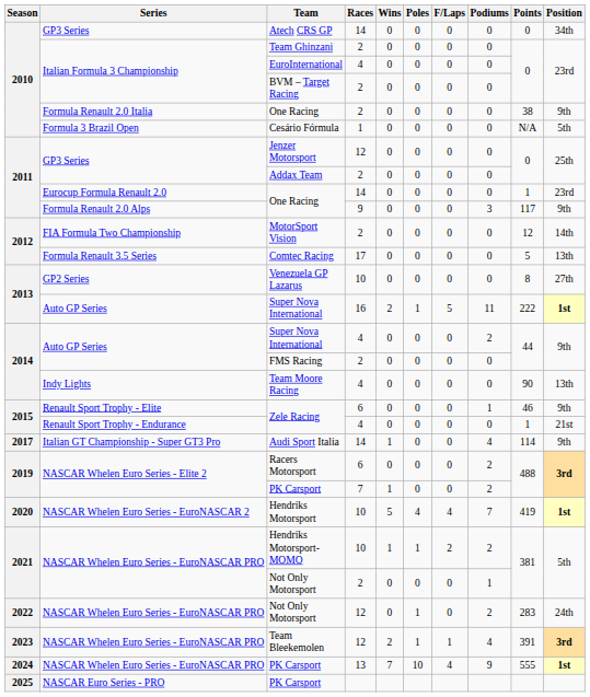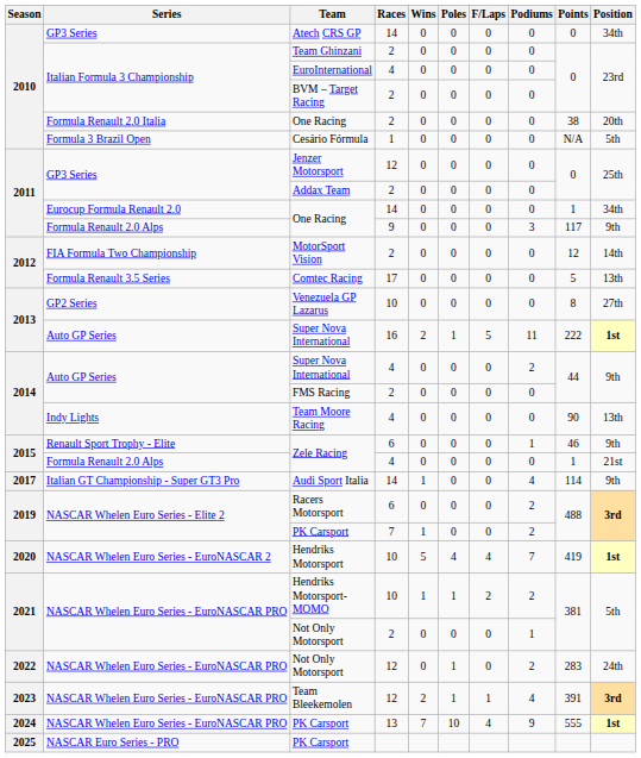One Racing / 2 | Position: 9th -> 20th
One Racing / 14 | Position: 23rd -> 34th
Zele Racing / 4 | Series: Renault Sport Trophy - Endurance -> Formula Renault 2.0 Alps
